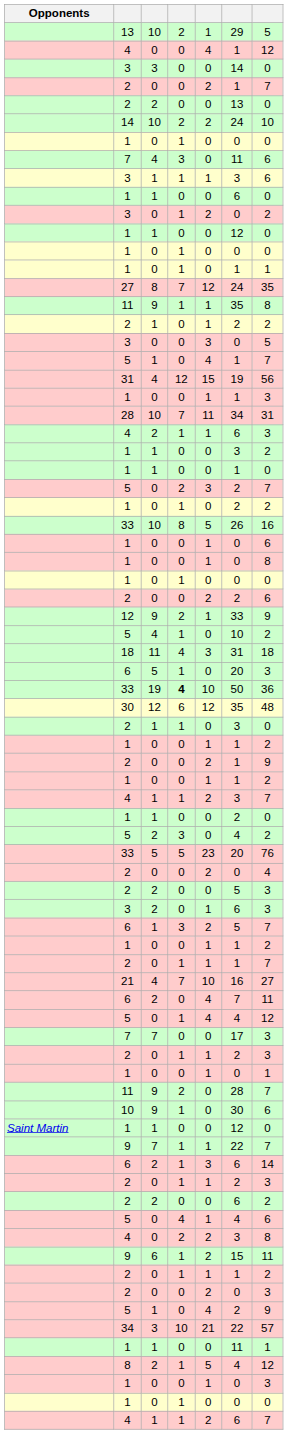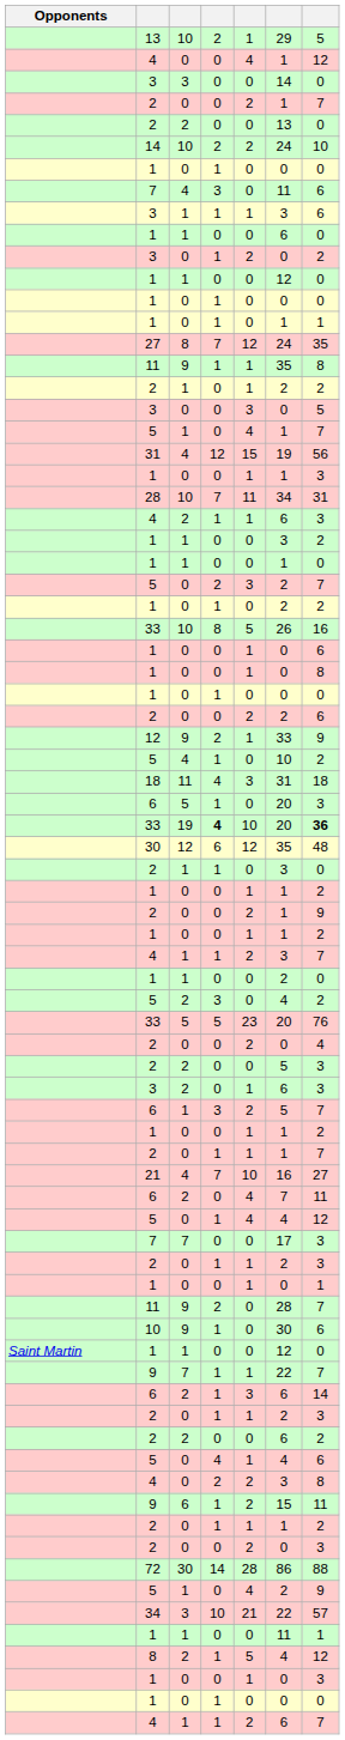33 / 19 | column 6: 50 -> 20
33 / 19 | column 7: normal -> bold
+ row: 72 | 30 | 14 | 28 | 86 | 88
